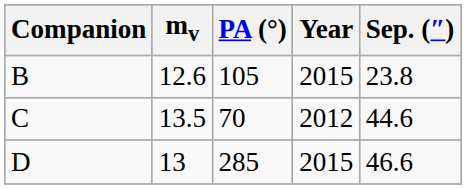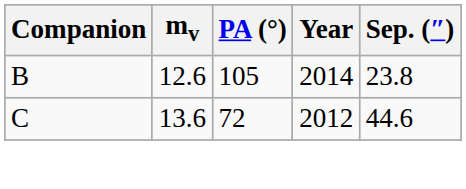B | Year: 2015 -> 2014
C | mv: 13.5 -> 13.6
C | PA (°): 70 -> 72
- row: D | 13 | 285 | 2015 | 46.6
